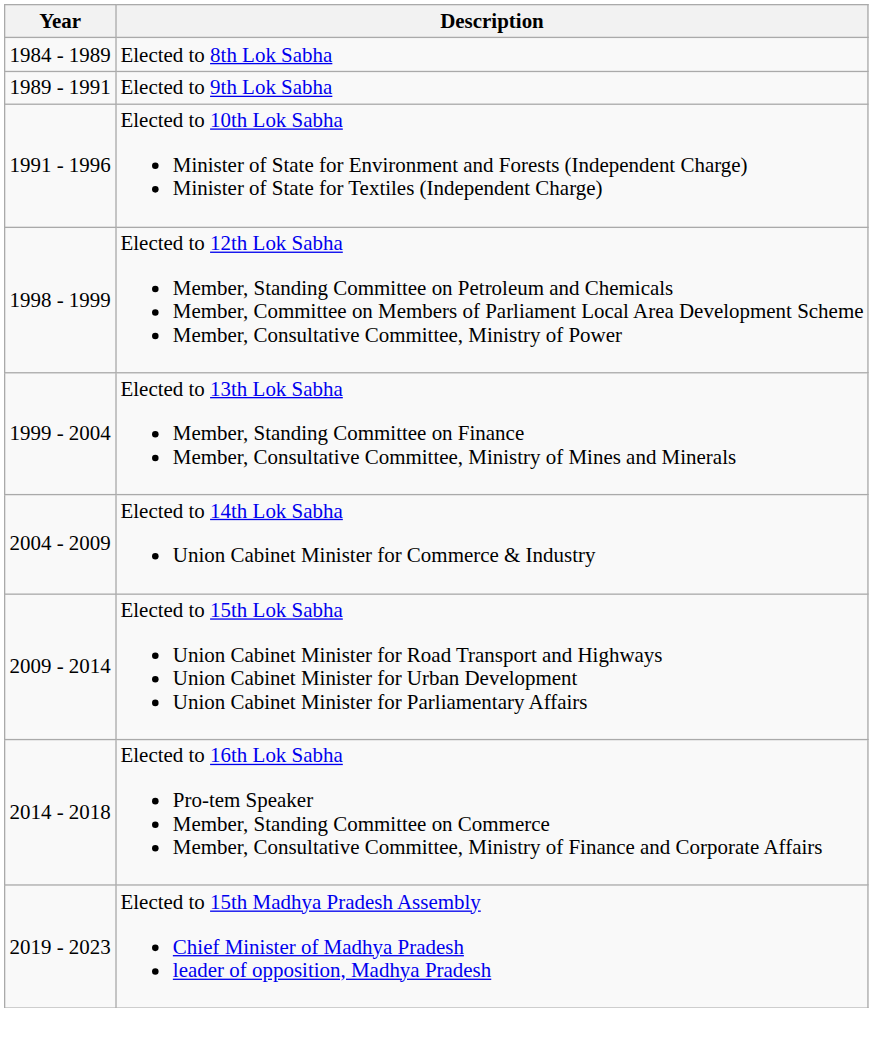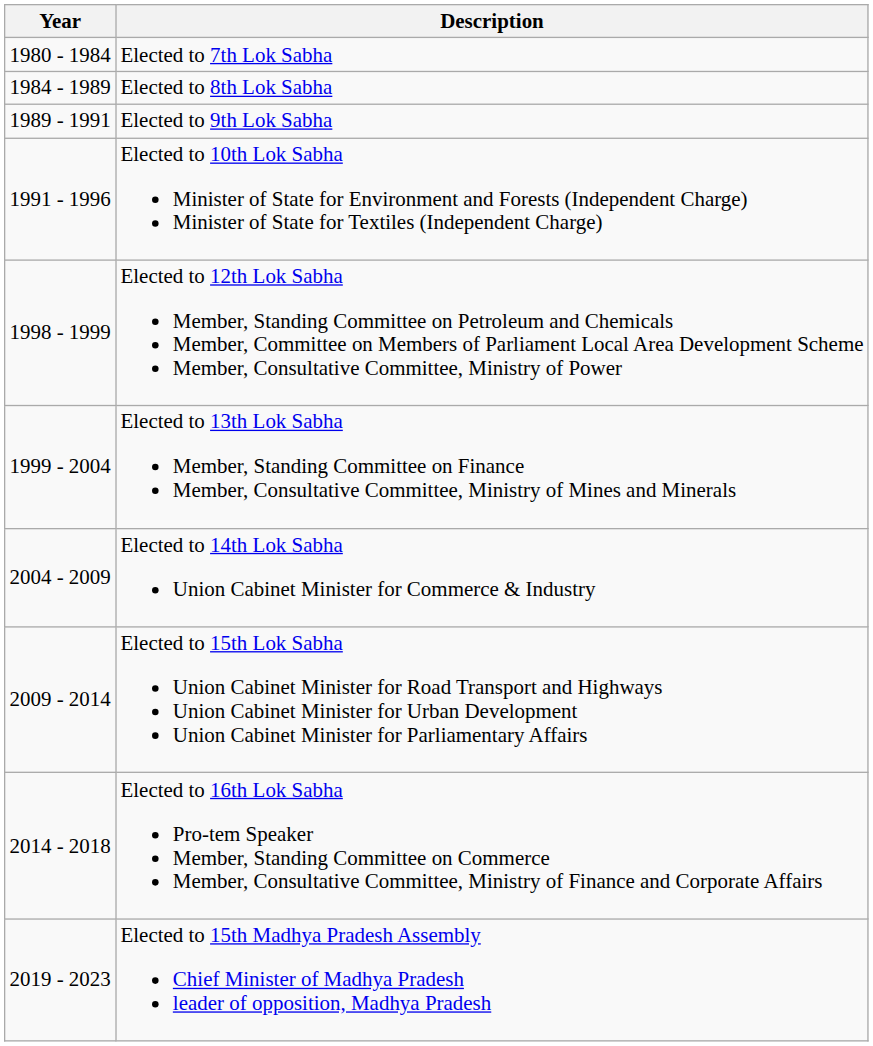+ row: 1980 - 1984 | Elected to 7th Lok Sabha
